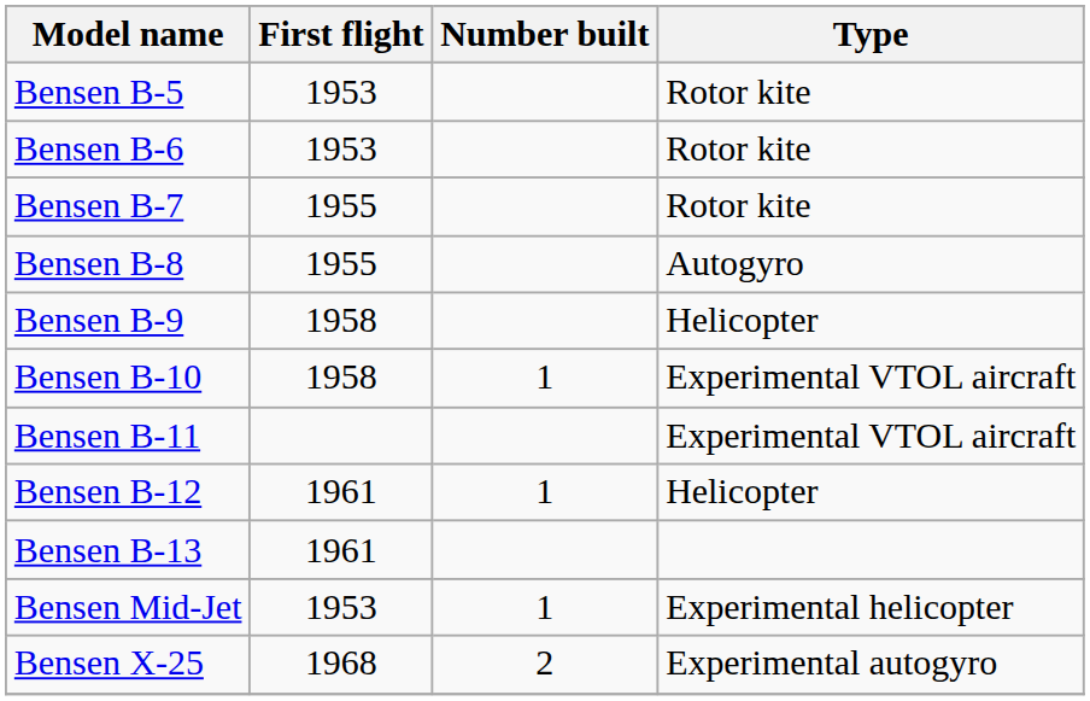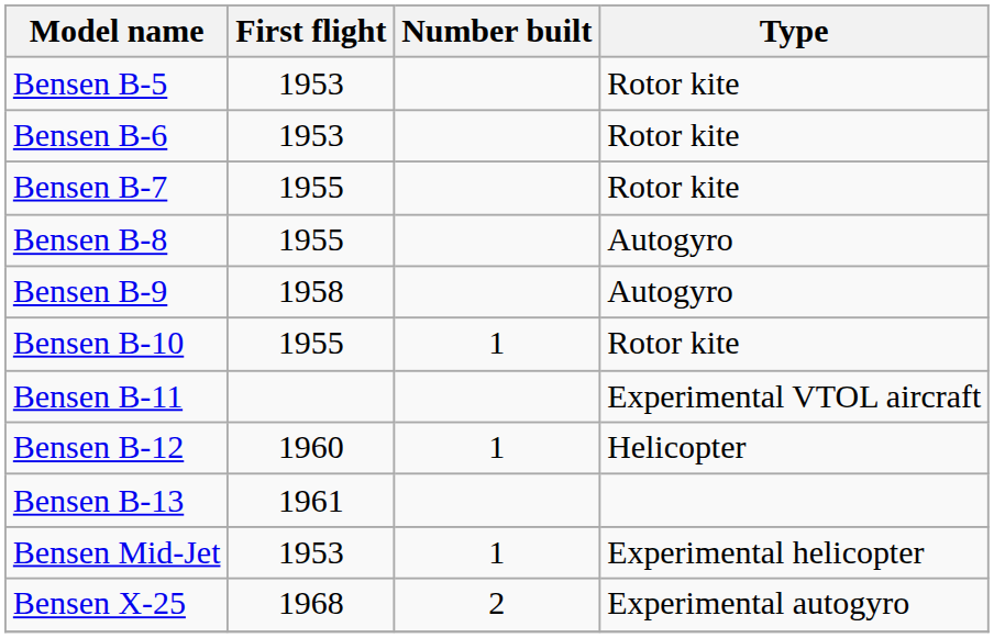Bensen B-9 | Type: Helicopter -> Autogyro
Bensen B-10 | First flight: 1958 -> 1955
Bensen B-10 | Type: Experimental VTOL aircraft -> Rotor kite
Bensen B-12 | First flight: 1961 -> 1960
